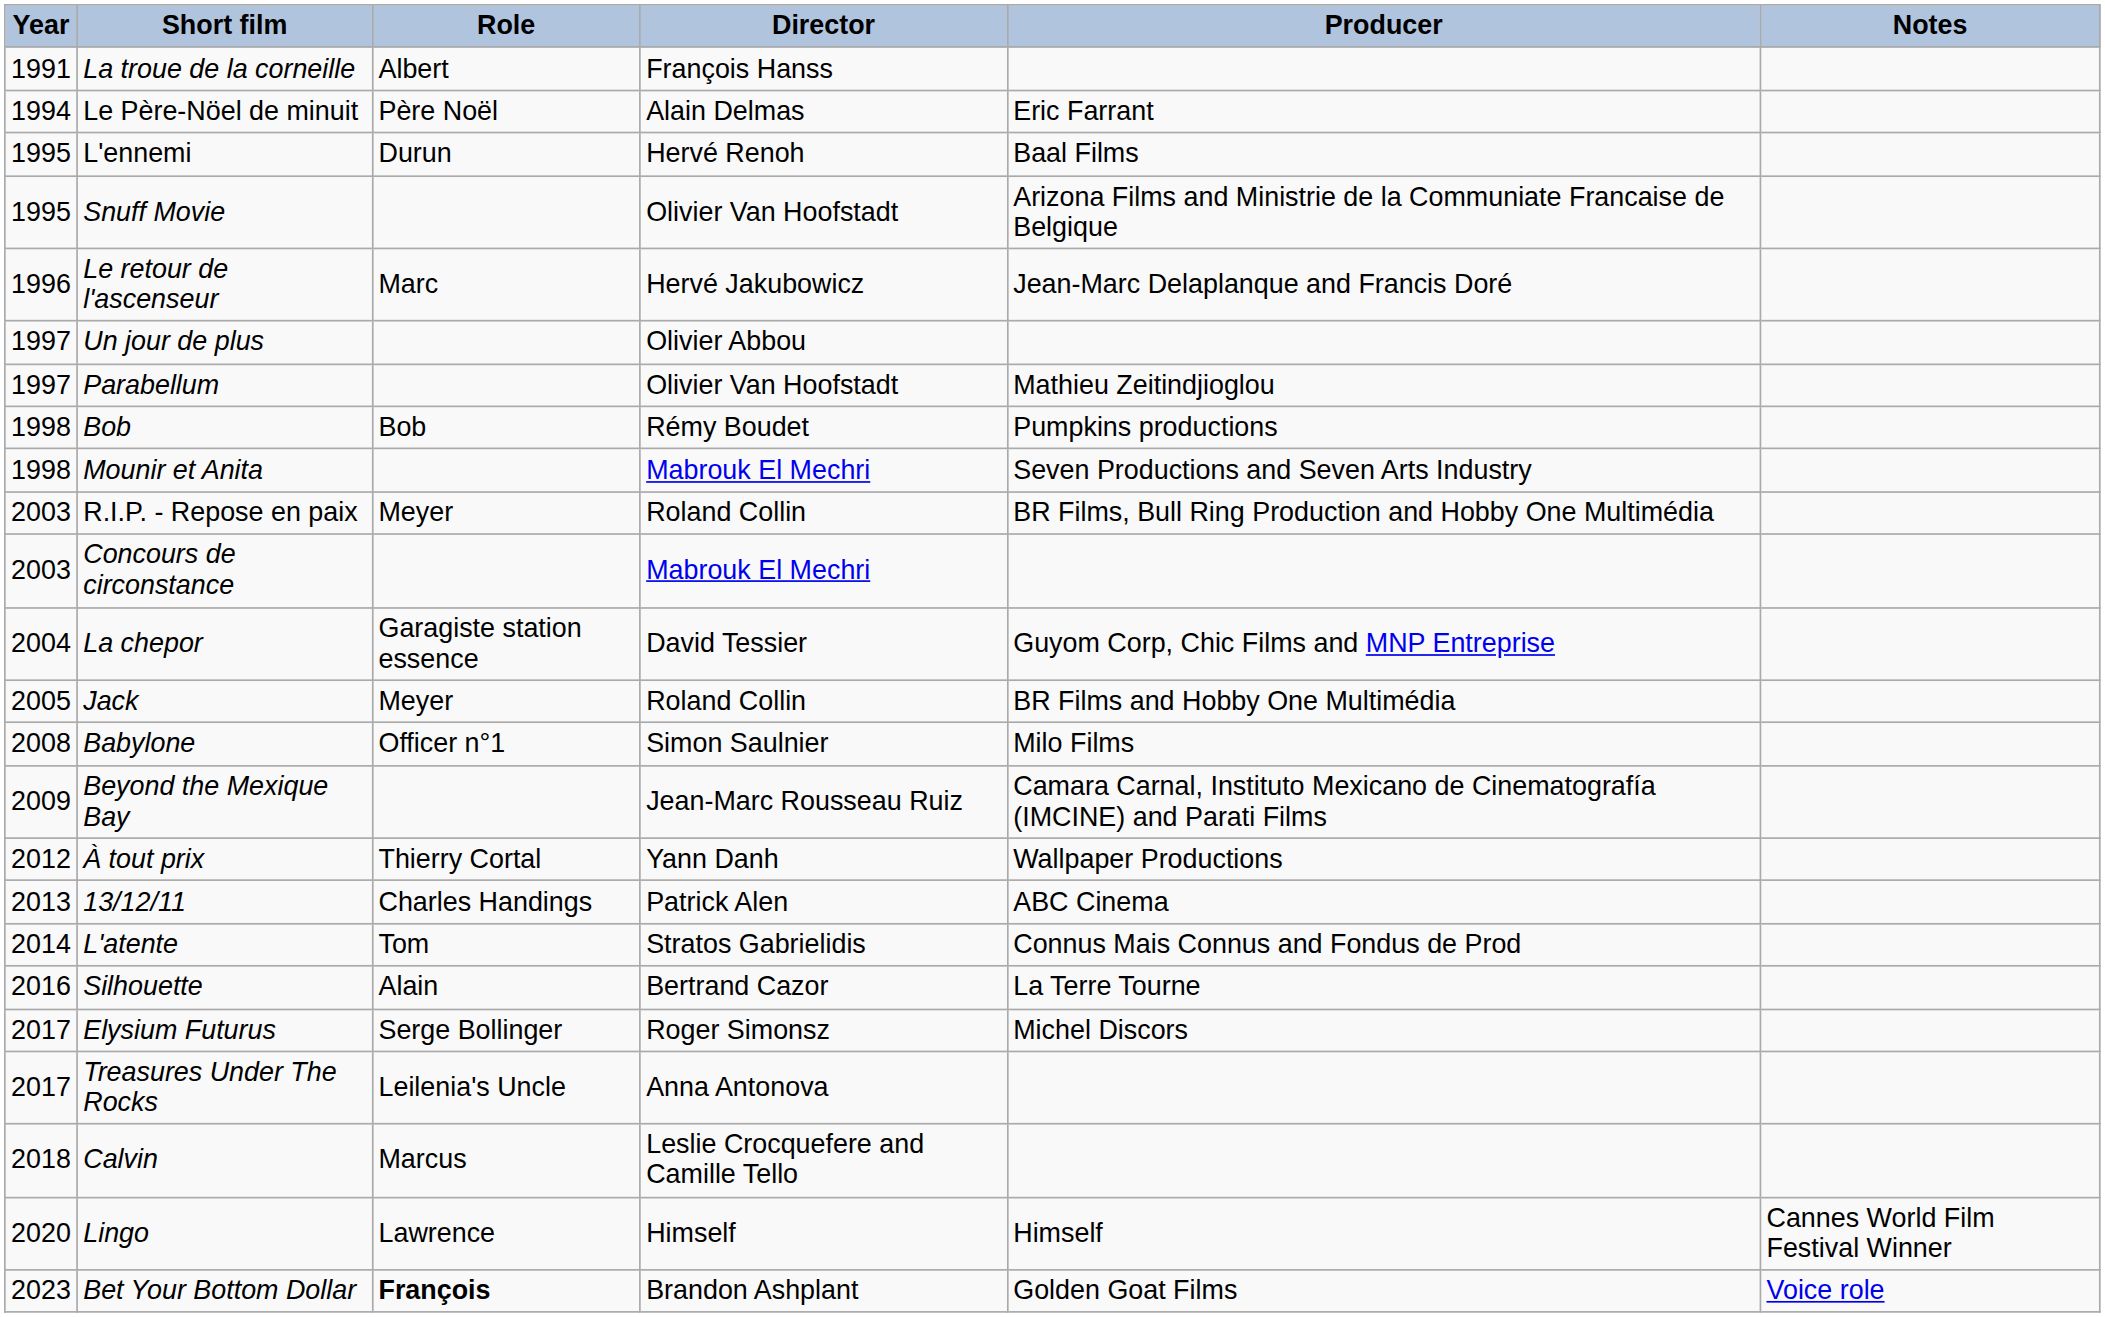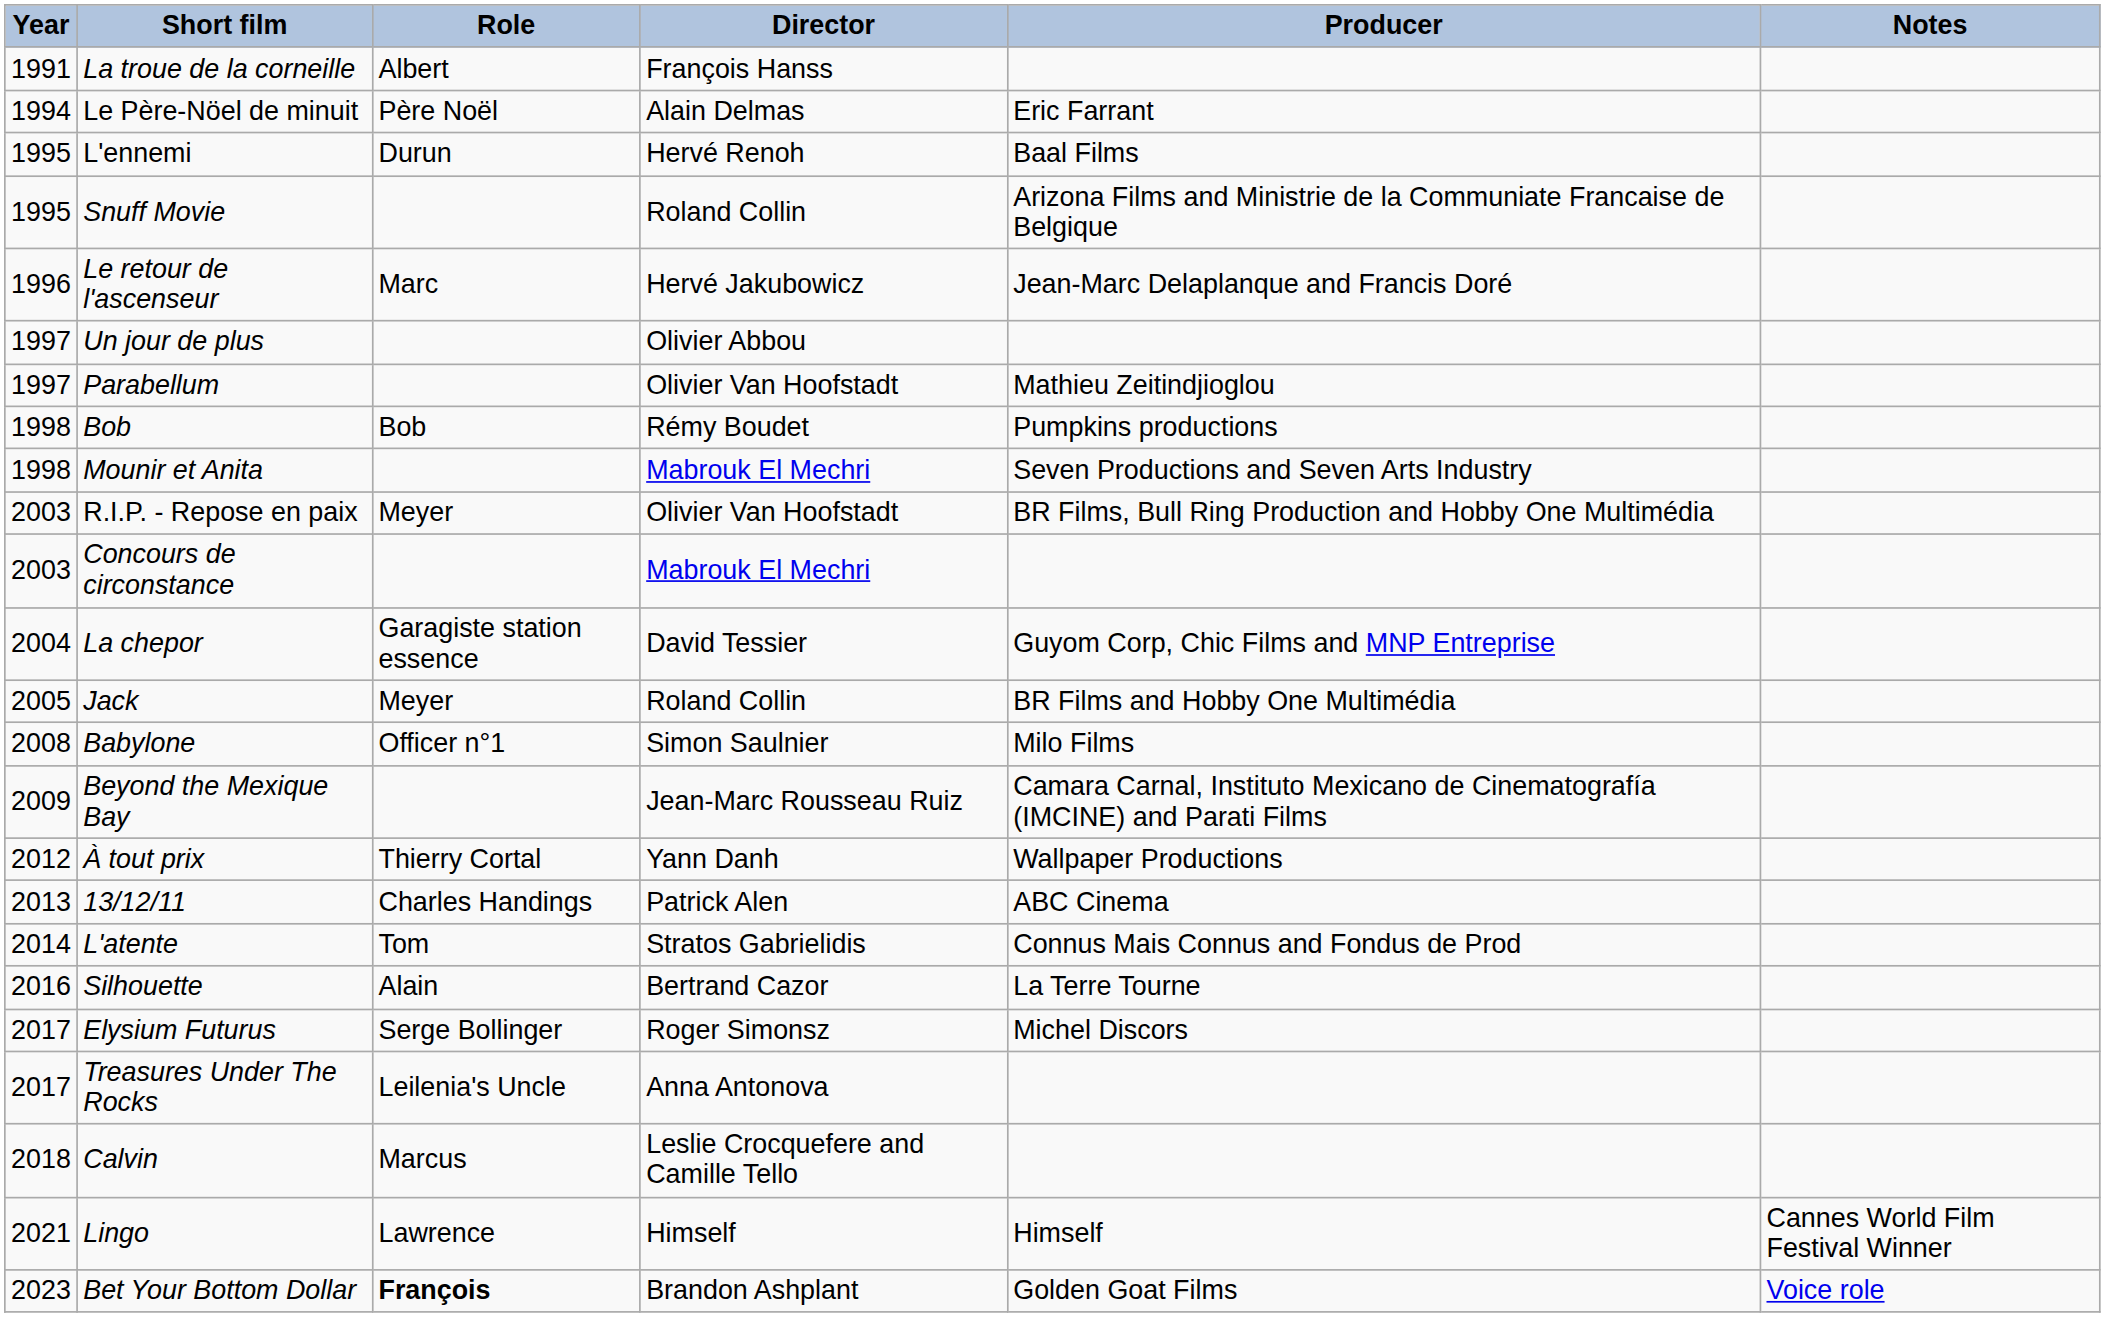Snuff Movie | Director: Olivier Van Hoofstadt -> Roland Collin
R.I.P. - Repose en paix | Director: Roland Collin -> Olivier Van Hoofstadt
Lingo | Year: 2020 -> 2021
